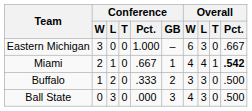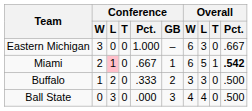Miami | Conference / L: no background -> pink background
Miami | Overall / W: 4 -> 6
Miami | Overall / L: 4 -> 5
Ball State | Overall / L: 3 -> 4
